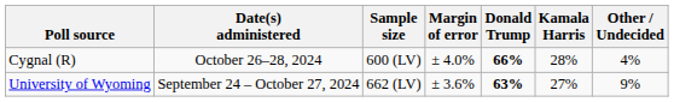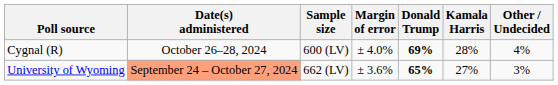Cygnal (R) | Donald Trump: 66% -> 69%
University of Wyoming | Date(s) administered: no background -> lightsalmon background
University of Wyoming | Donald Trump: 63% -> 65%
University of Wyoming | Other / Undecided: 9% -> 3%
